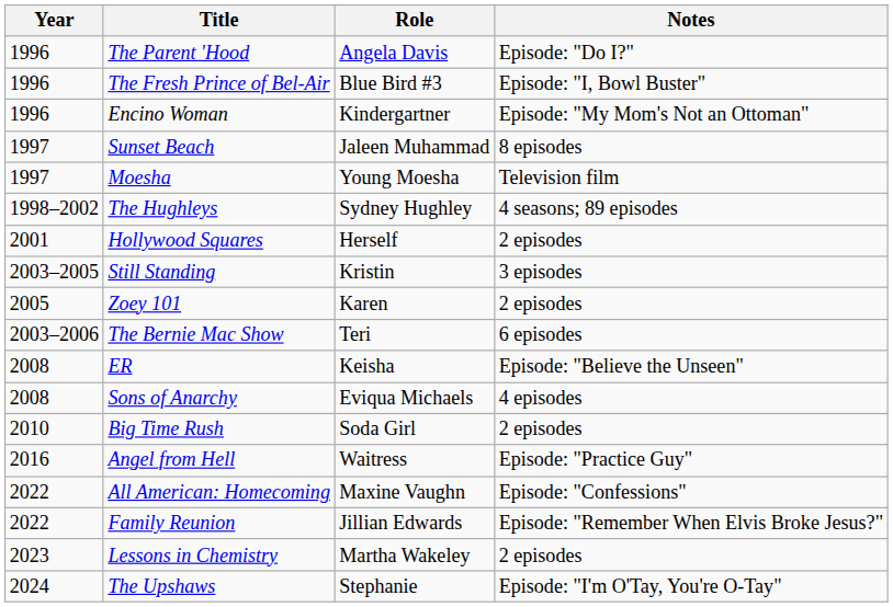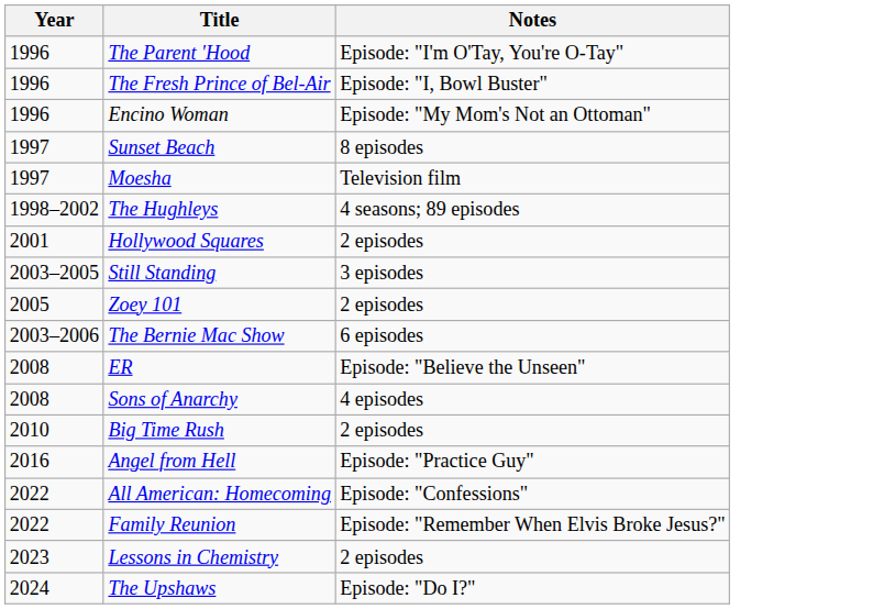- column: Role | Angela Davis | Blue Bird #3 | Kindergartner | Jaleen Muhammad | Young Moesha | Sydney Hughley | Herself | Kristin | Karen | Teri | Keisha | Eviqua Michaels | Soda Girl | Waitress | Maxine Vaughn | Jillian Edwards | Martha Wakeley | Stephanie
The Parent 'Hood | Notes: Episode: "Do I?" -> Episode: "I'm O'Tay, You're O-Tay"
The Upshaws | Notes: Episode: "I'm O'Tay, You're O-Tay" -> Episode: "Do I?"
